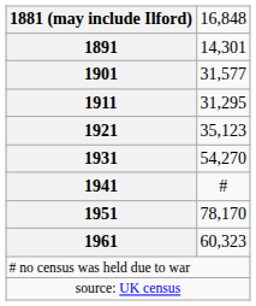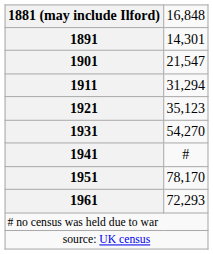1901 | column 2: 31,577 -> 21,547
1911 | column 2: 31,295 -> 31,294
1961 | column 2: 60,323 -> 72,293
